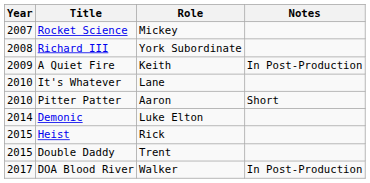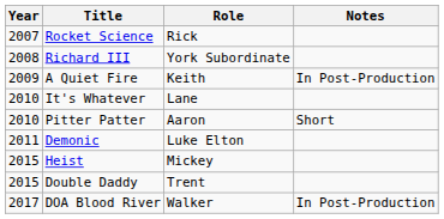Rocket Science | Role: Mickey -> Rick
Demonic | Year: 2014 -> 2011
Heist | Role: Rick -> Mickey
